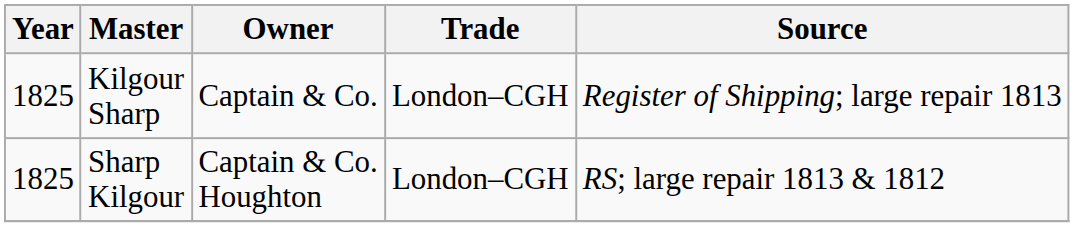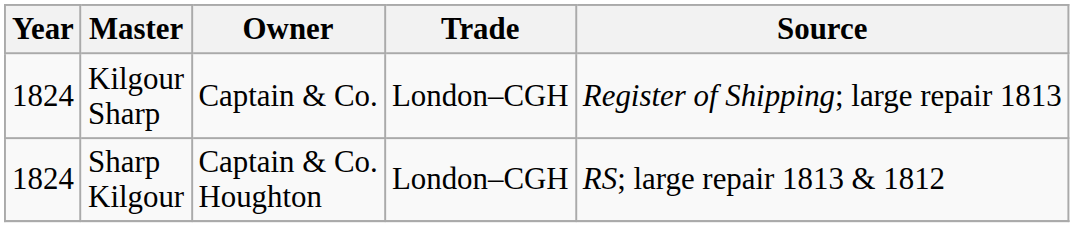Kilgour Sharp | Year: 1825 -> 1824
Sharp Kilgour | Year: 1825 -> 1824
